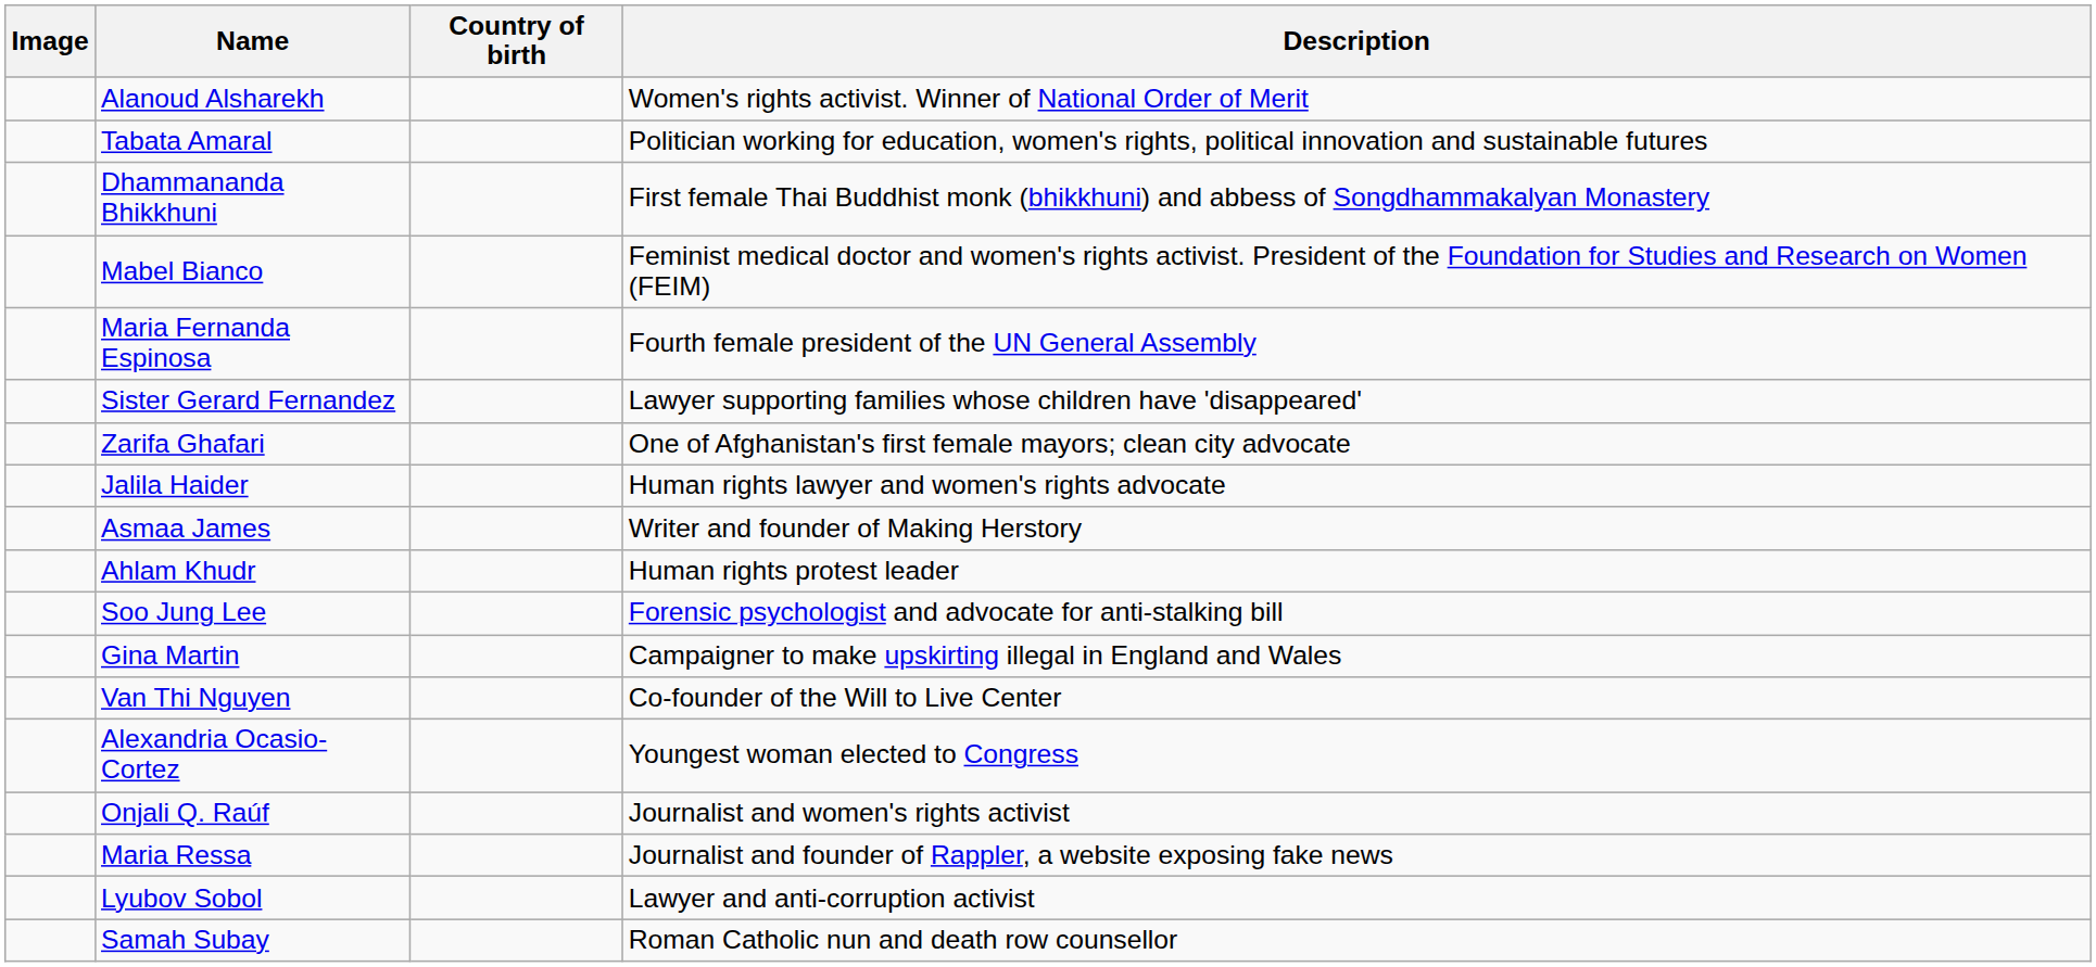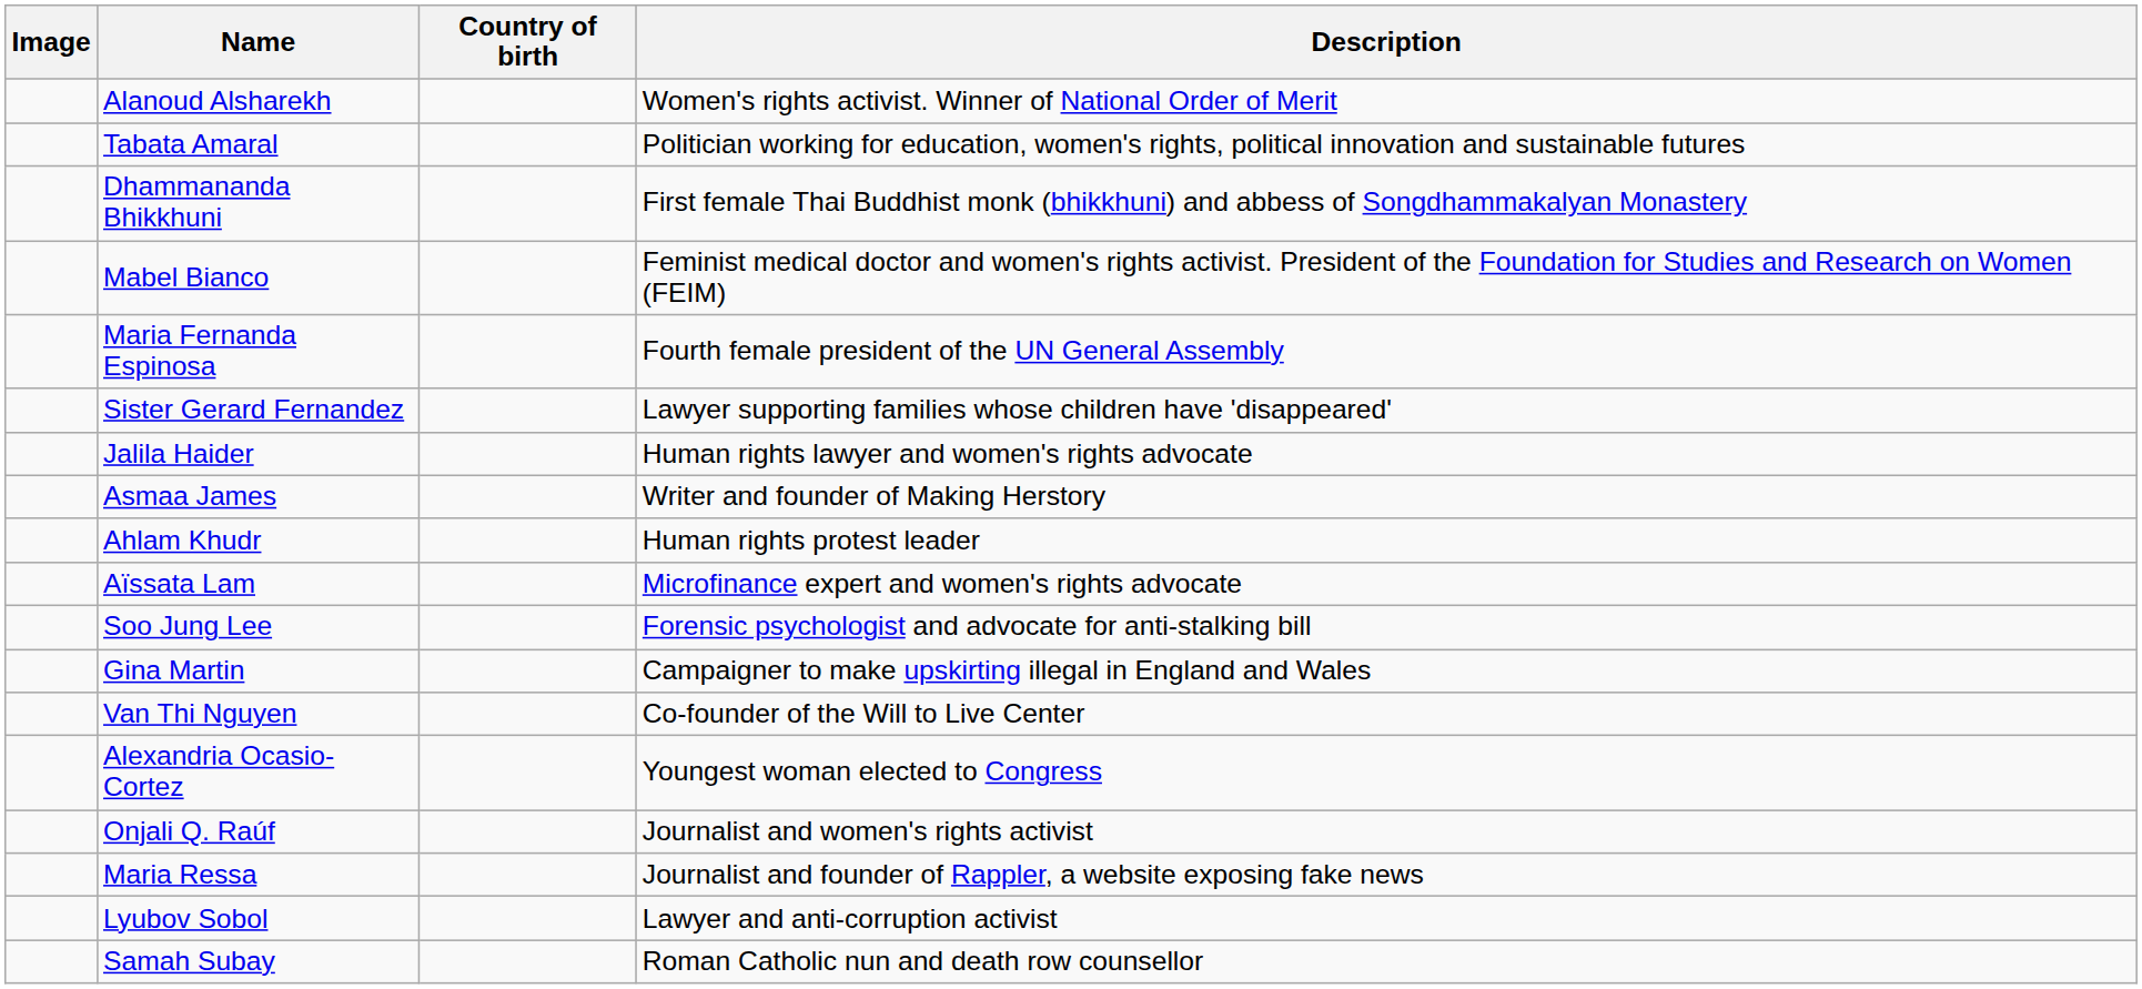- row: Zarifa Ghafari | One of Afghanistan's first female mayors; clean city advocate
+ row: Aïssata Lam | Microfinance expert and women's rights advocate
